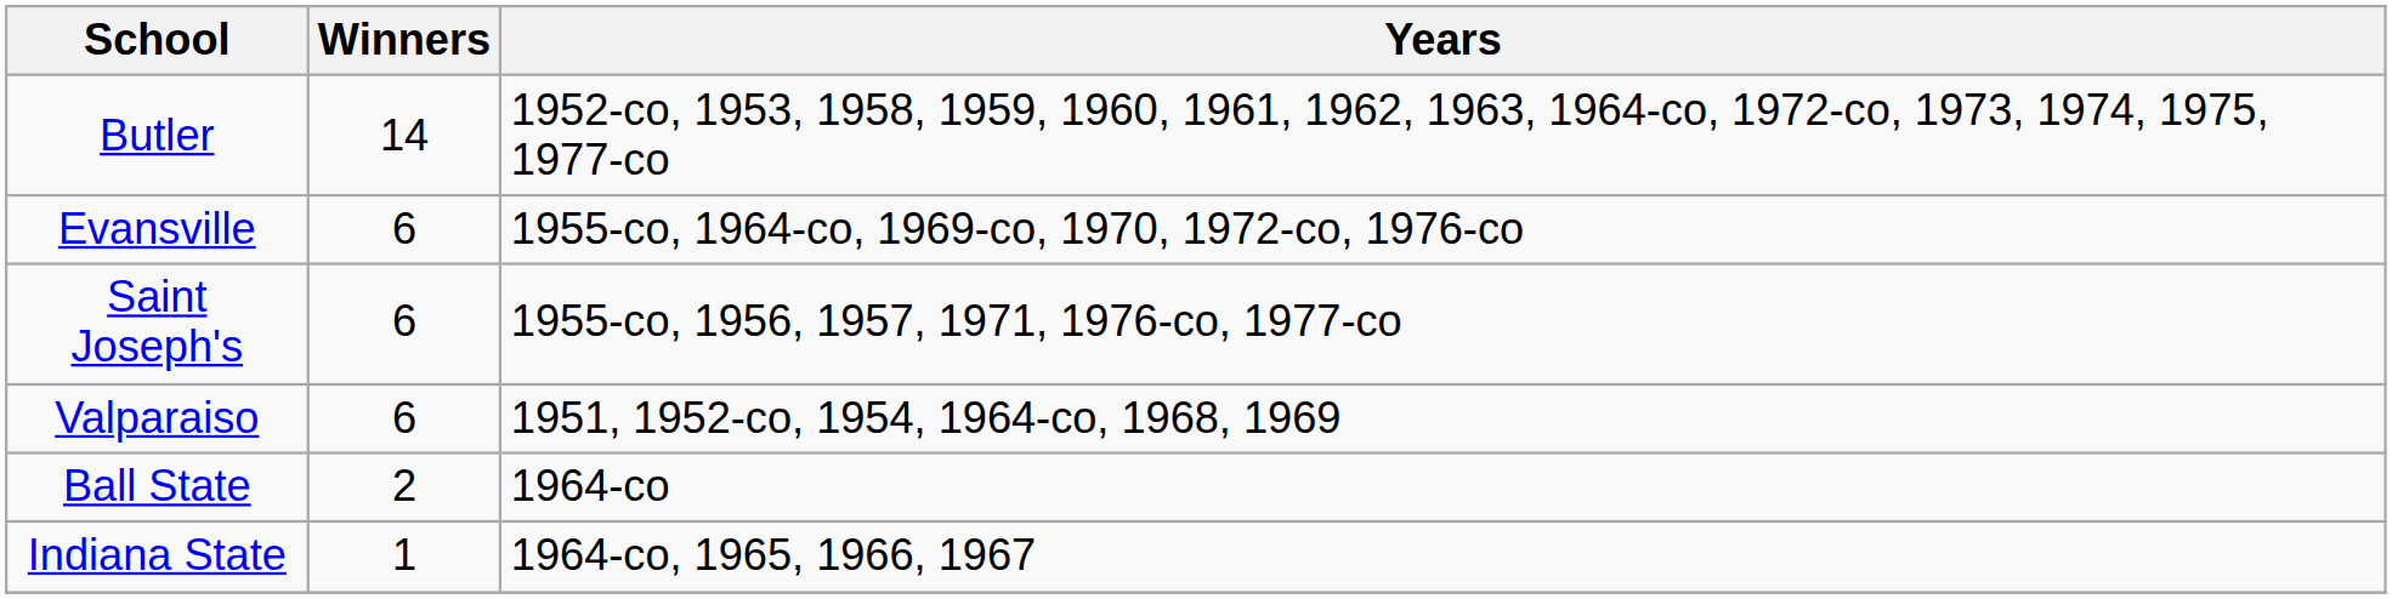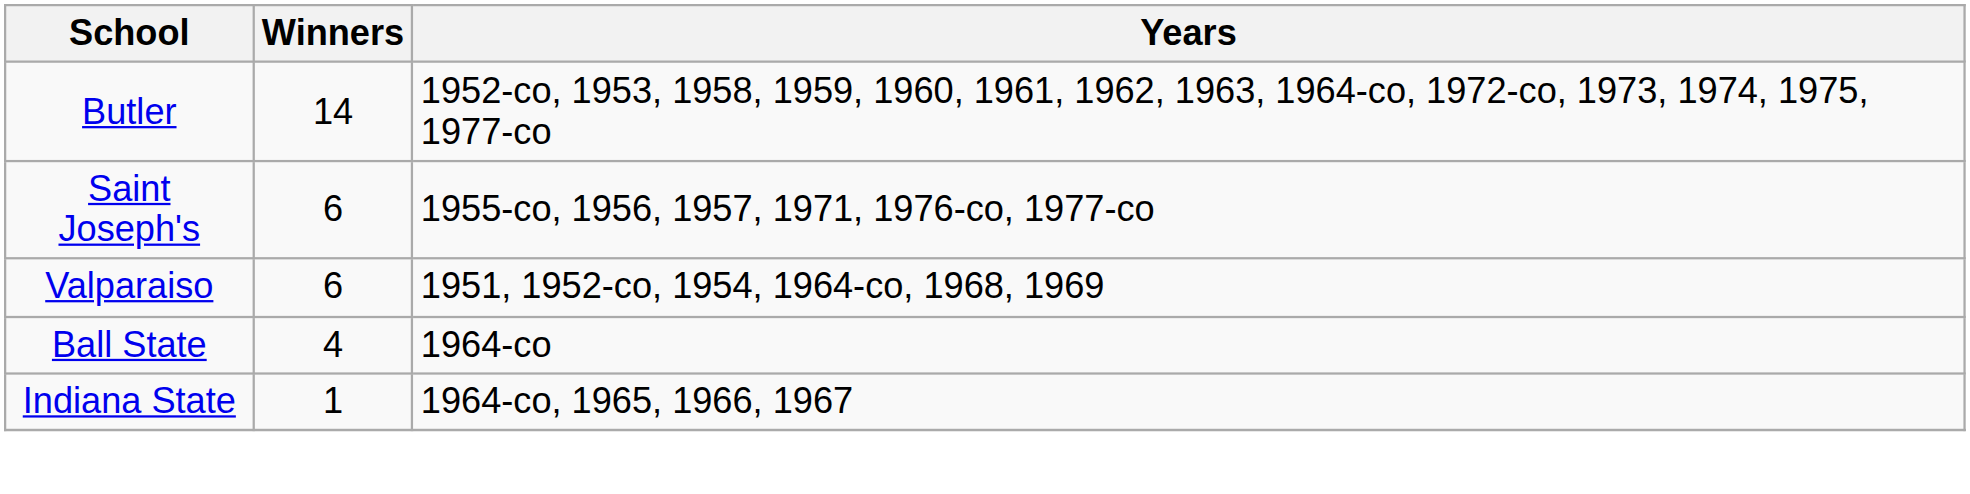- row: Evansville | 6 | 1955-co, 1964-co, 1969-co, 1970, 1972-co, 1976-co
Ball State | Winners: 2 -> 4
